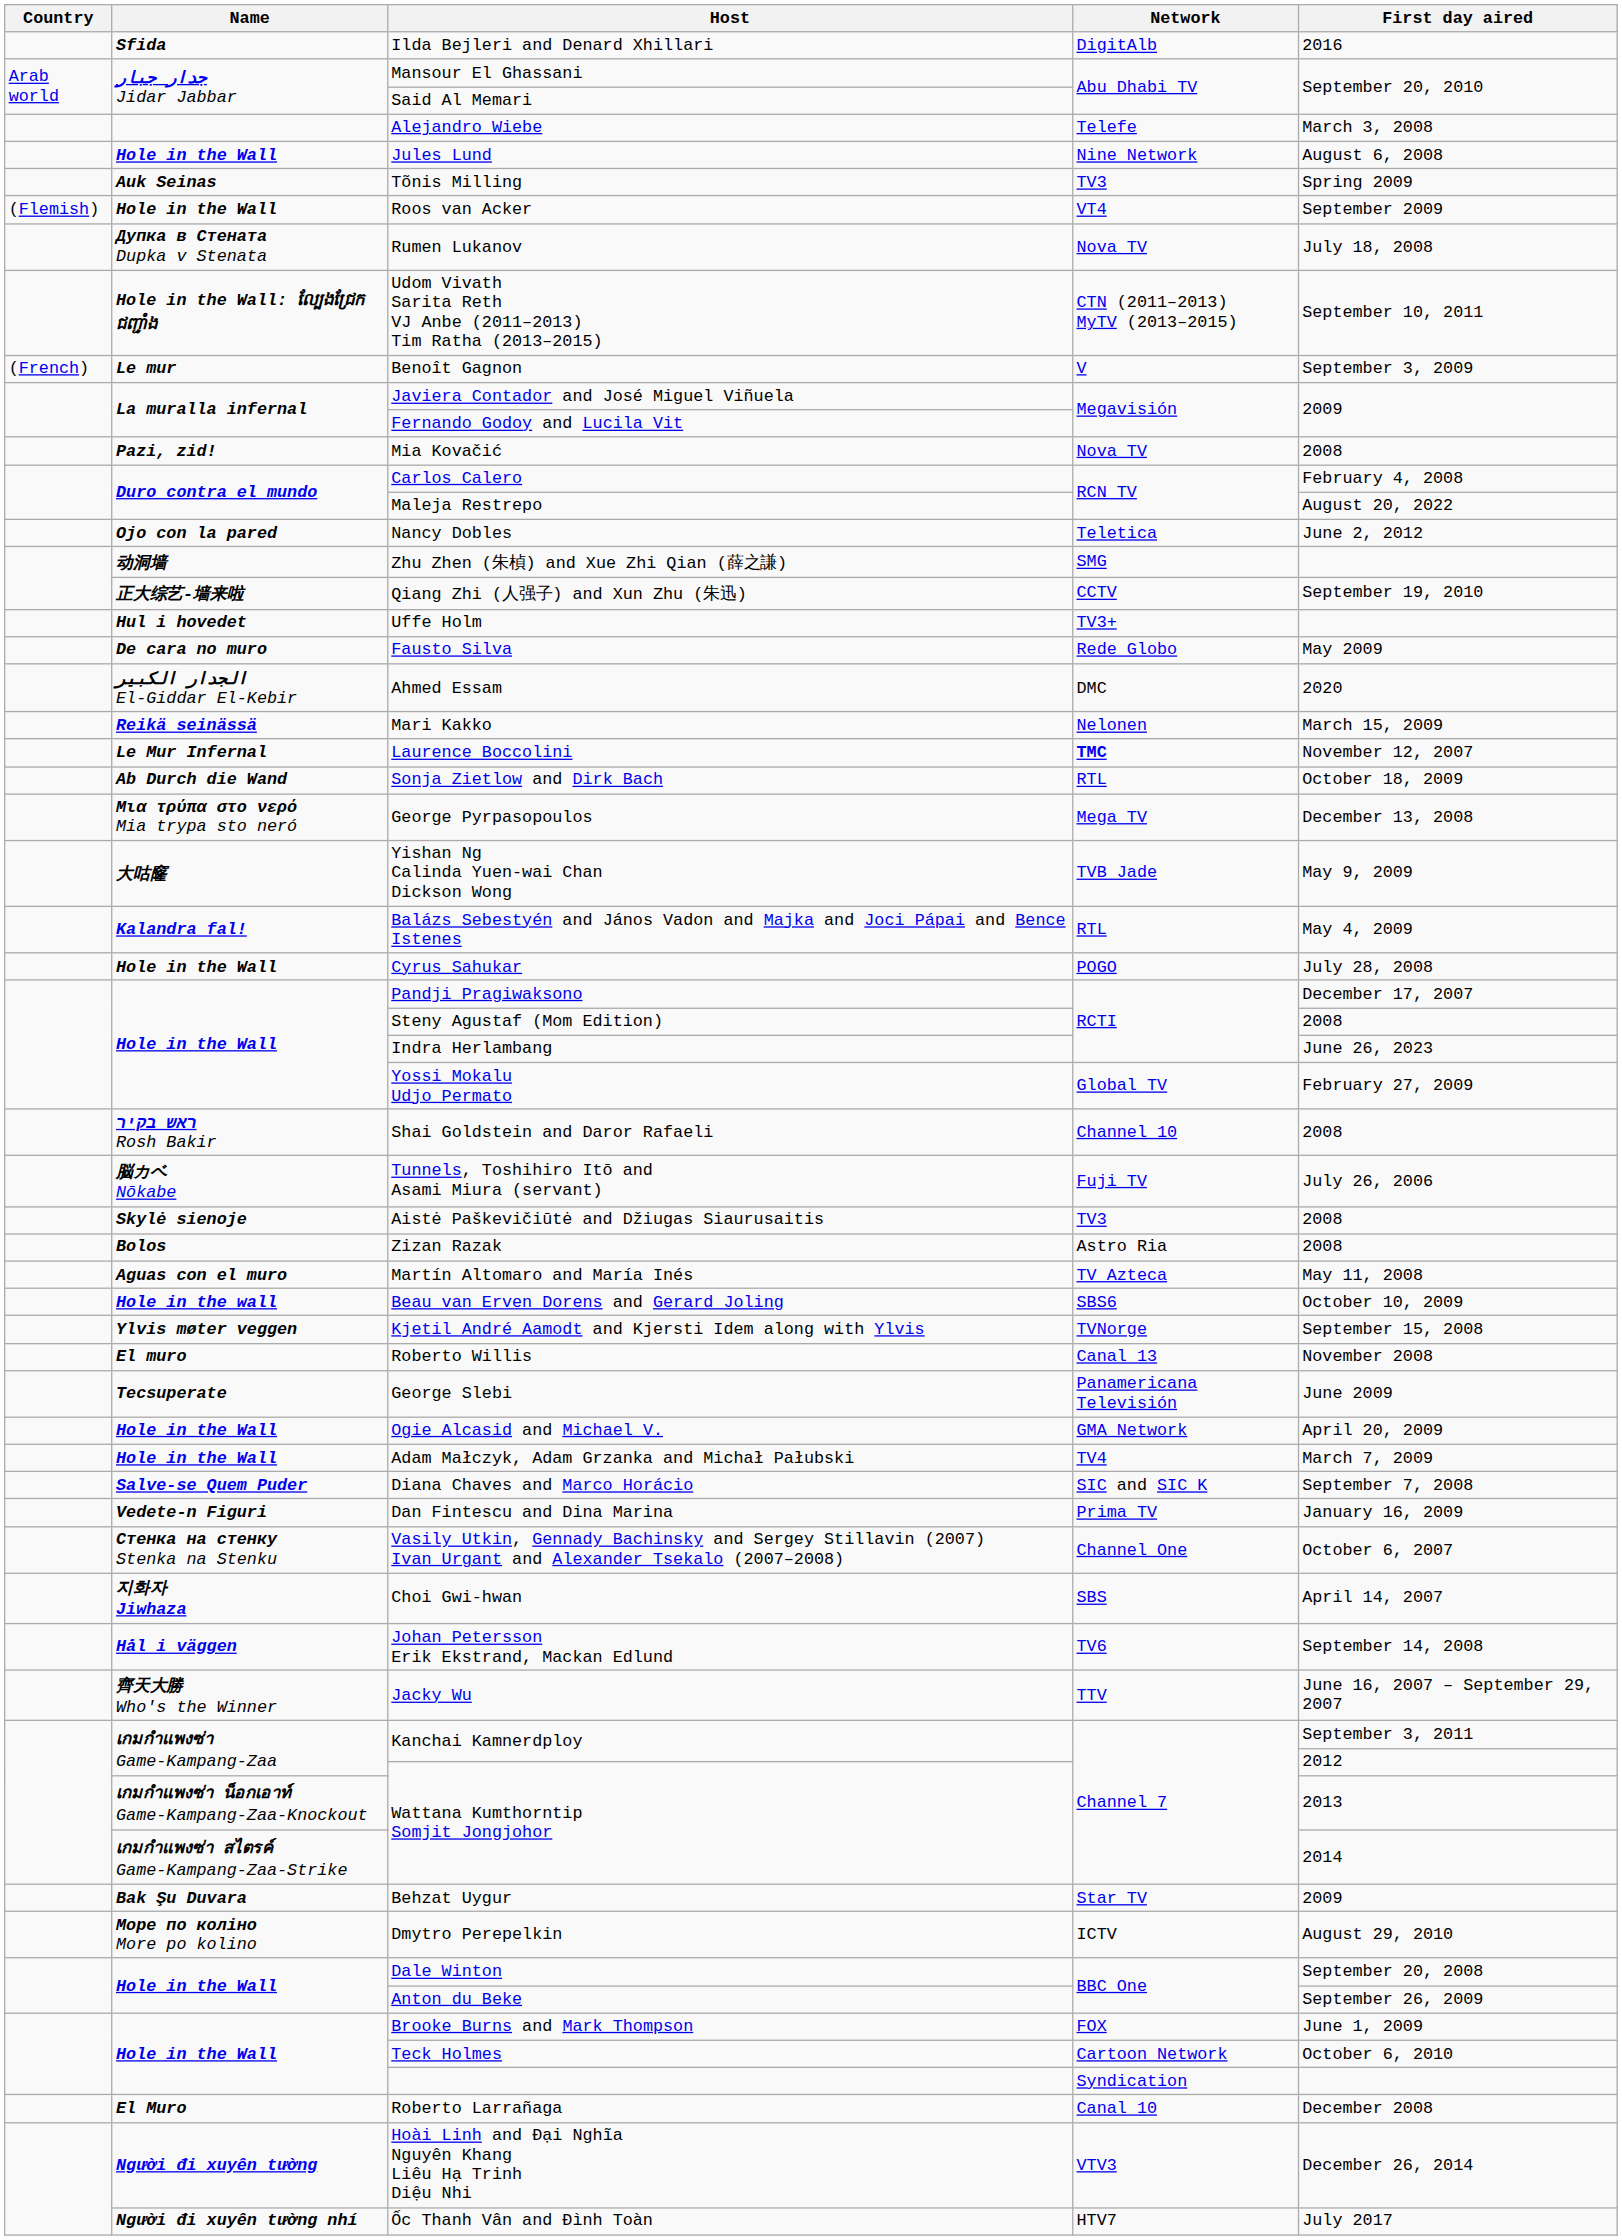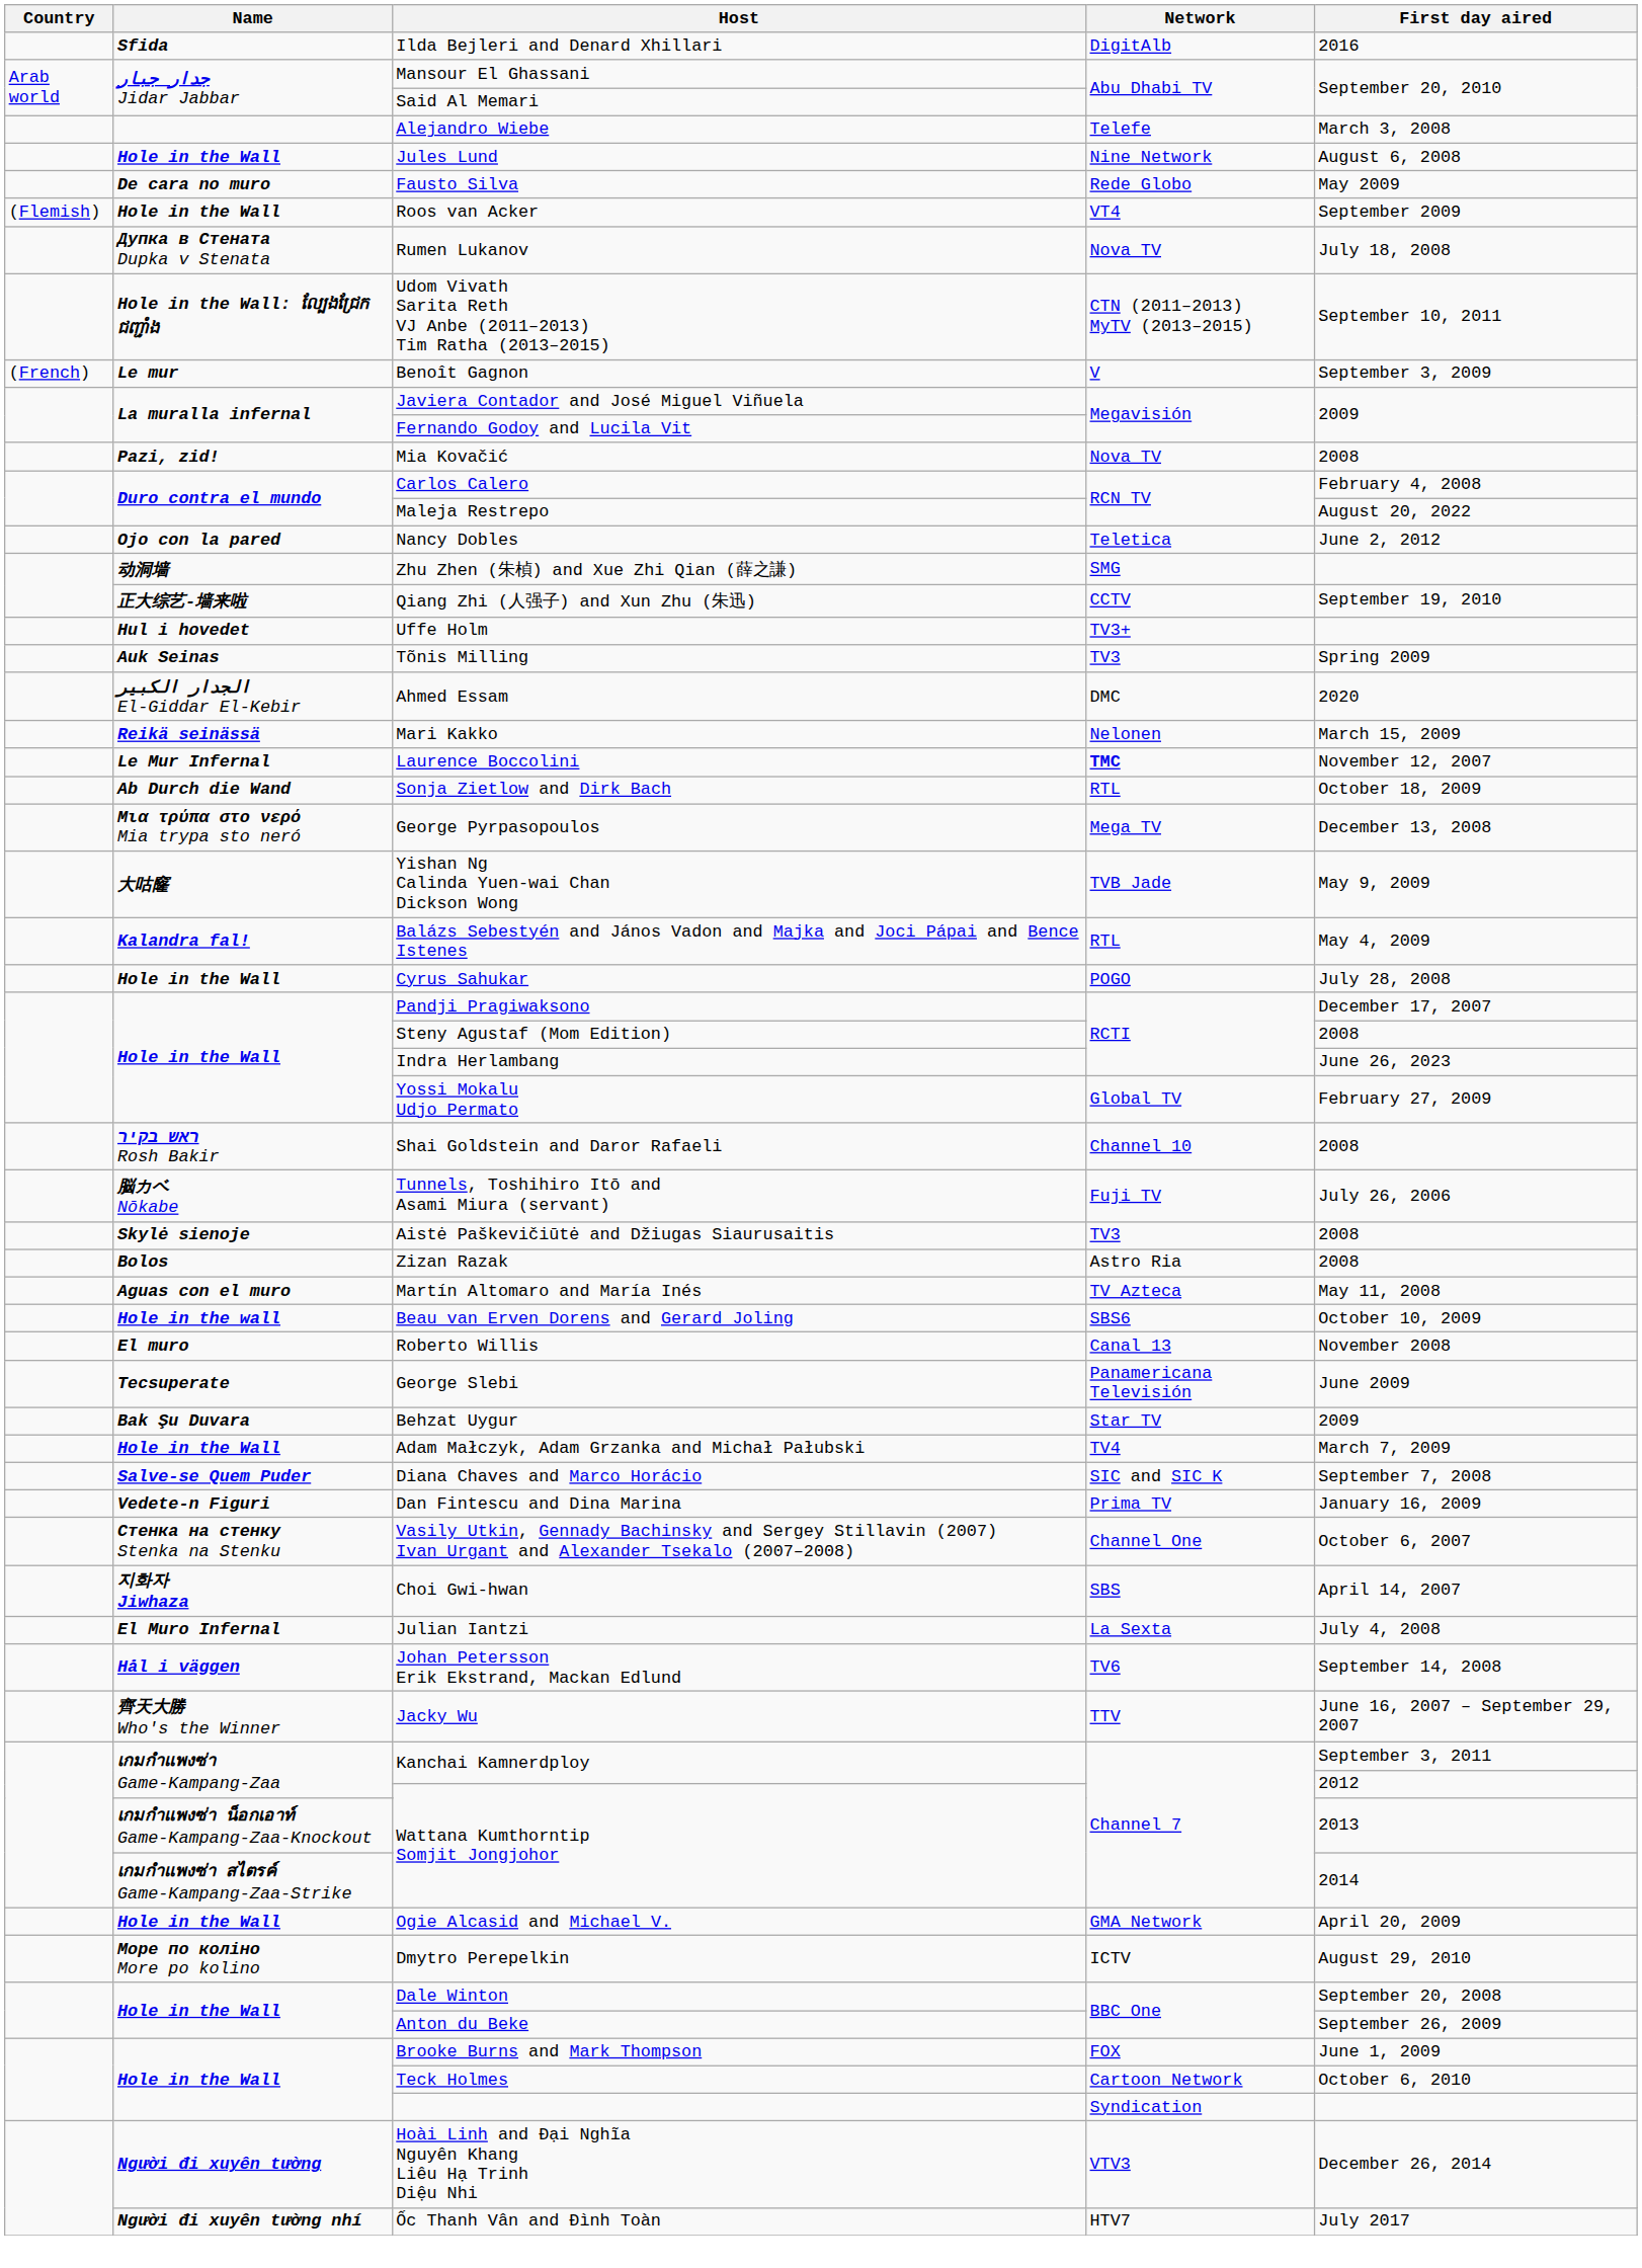rows swapped: Fausto Silva <-> Tõnis Milling
- row: Ylvis møter veggen | Kjetil André Aamodt and Kjersti Idem along with Ylvis | TVNorge | September 15, 2008
rows swapped: Ogie Alcasid and Michael V. <-> Behzat Uygur
+ row: El Muro Infernal | Julian Iantzi | La Sexta | July 4, 2008
- row: El Muro | Roberto Larrañaga | Canal 10 | December 2008
